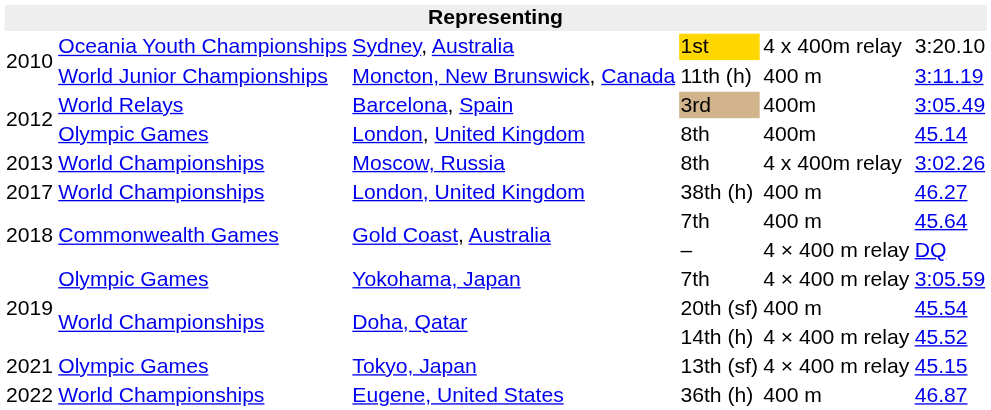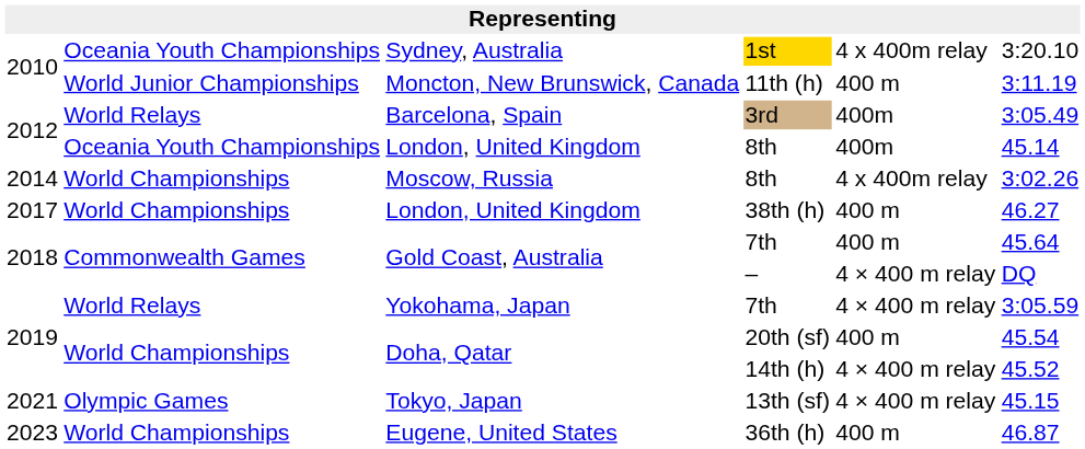London, United Kingdom / 8th | column 2: Olympic Games -> Oceania Youth Championships
Moscow, Russia / 8th | column 1: 2013 -> 2014
Yokohama, Japan / 7th | column 2: Olympic Games -> World Relays
36th (h) | column 1: 2022 -> 2023
